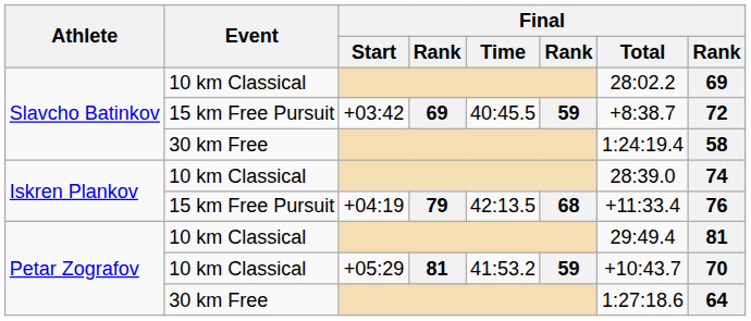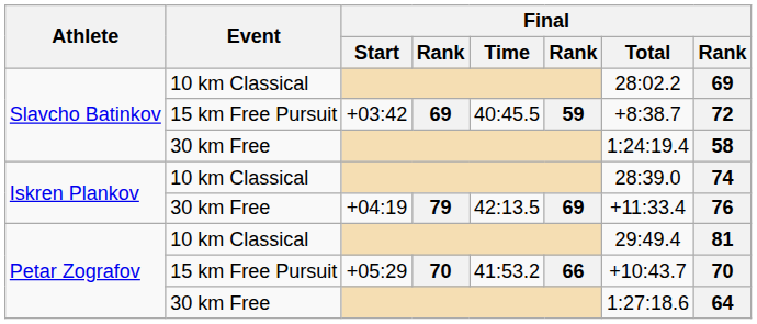+04:19 | Event: 15 km Free Pursuit -> 30 km Free
+04:19 | column 6: 68 -> 69
+05:29 | Event: 10 km Classical -> 15 km Free Pursuit
+05:29 | column 4: 81 -> 70
+05:29 | column 6: 59 -> 66
